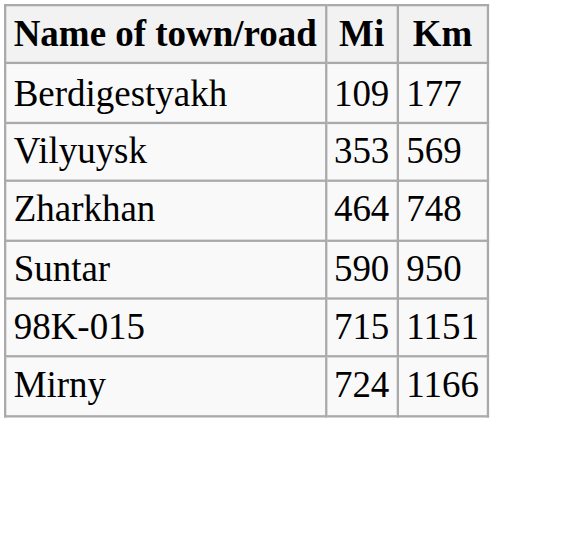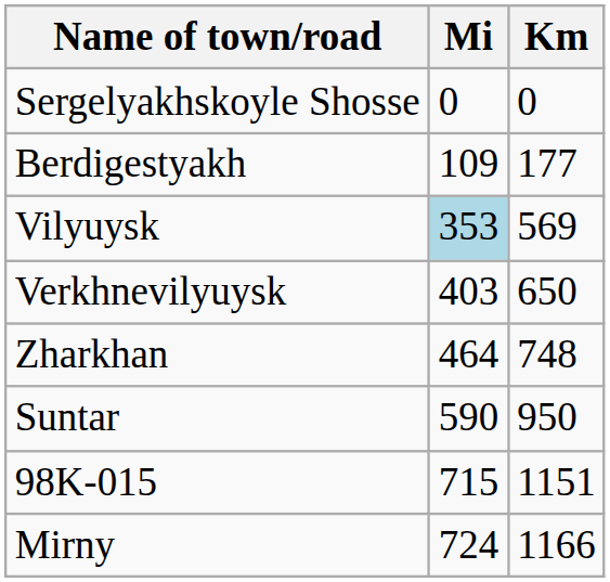+ row: Sergelyakhskoyle Shosse | 0 | 0
Vilyuysk | Mi: no background -> lightblue background
+ row: Verkhnevilyuysk | 403 | 650
